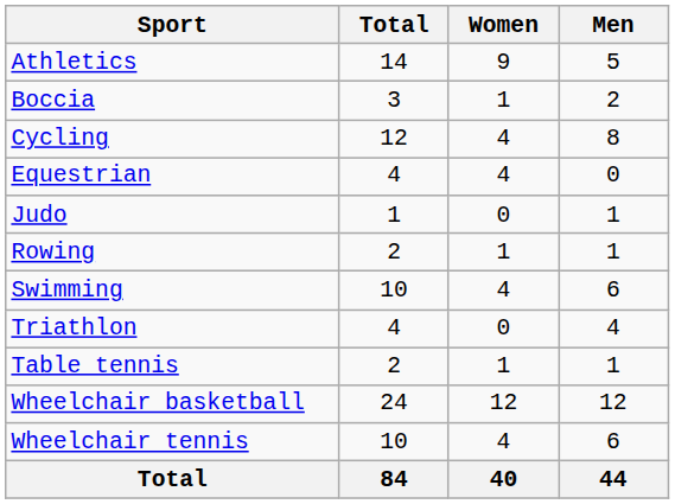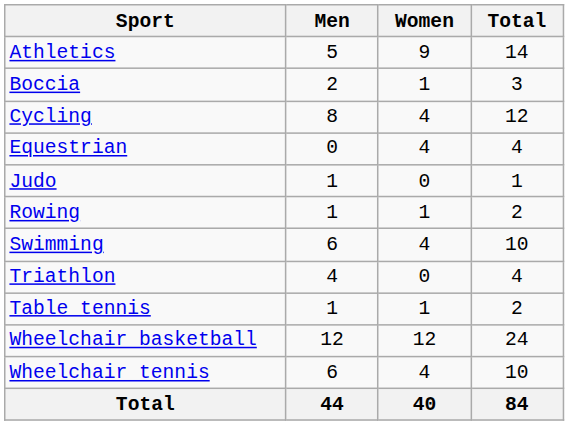columns swapped: Men <-> Total
